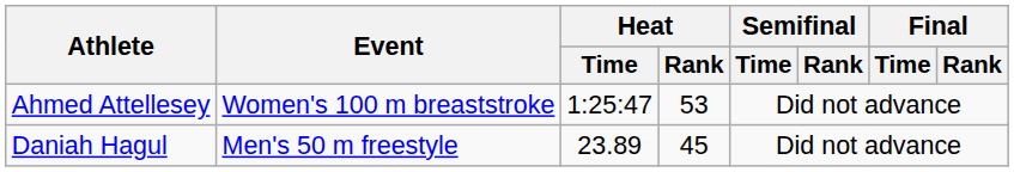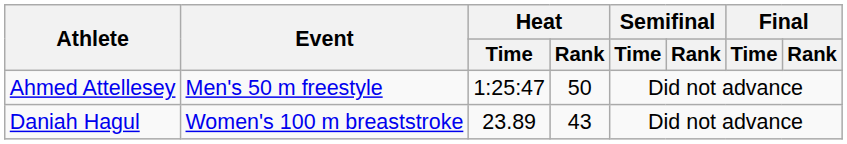Ahmed Attellesey | Event: Women's 100 m breaststroke -> Men's 50 m freestyle
Ahmed Attellesey | Heat / Rank: 53 -> 50
Daniah Hagul | Event: Men's 50 m freestyle -> Women's 100 m breaststroke
Daniah Hagul | Heat / Rank: 45 -> 43
